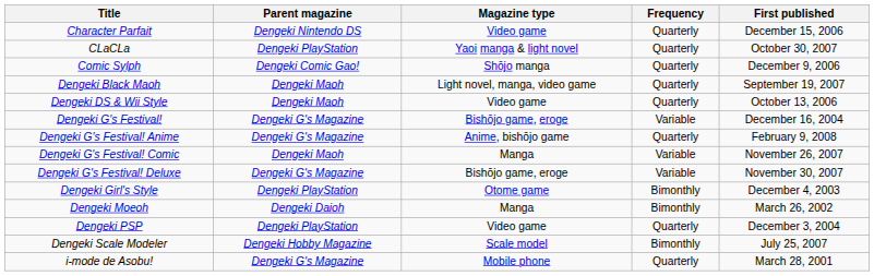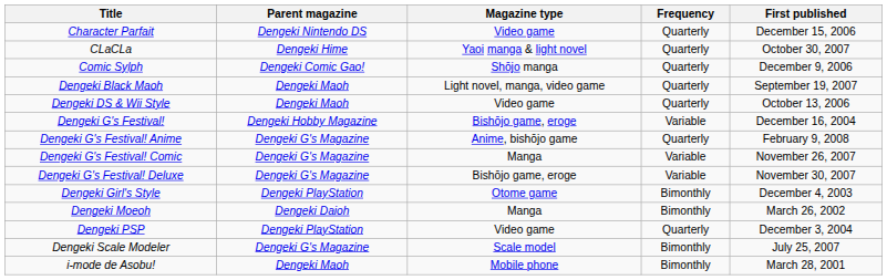CLaCLa | Parent magazine: Dengeki PlayStation -> Dengeki Hime
Dengeki G's Festival! | Parent magazine: Dengeki G's Magazine -> Dengeki Hobby Magazine
Dengeki G's Festival! Comic | Parent magazine: Dengeki Maoh -> Dengeki G's Magazine
Dengeki Scale Modeler | Parent magazine: Dengeki Hobby Magazine -> Dengeki G's Magazine
i-mode de Asobu! | Parent magazine: Dengeki G's Magazine -> Dengeki Maoh
i-mode de Asobu! | Frequency: Quarterly -> Bimonthly
